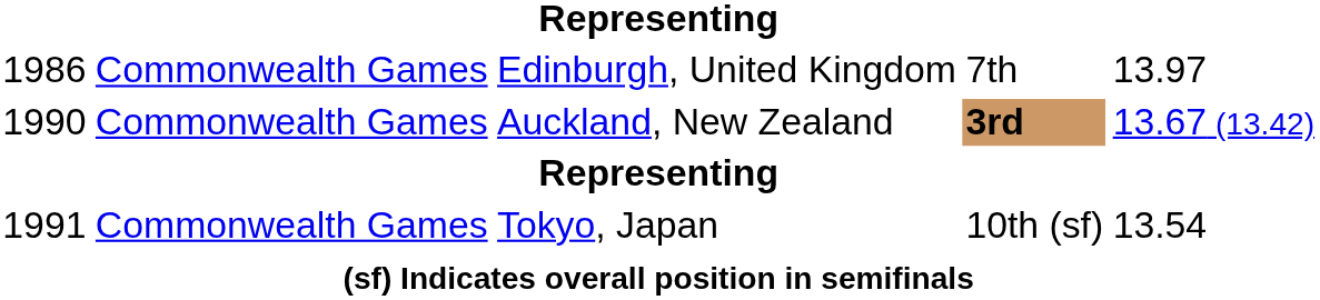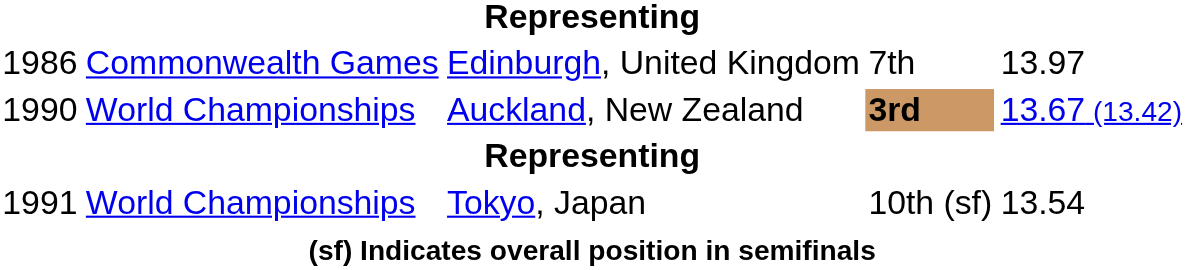Auckland, New Zealand | column 2: Commonwealth Games -> World Championships
Tokyo, Japan | column 2: Commonwealth Games -> World Championships
